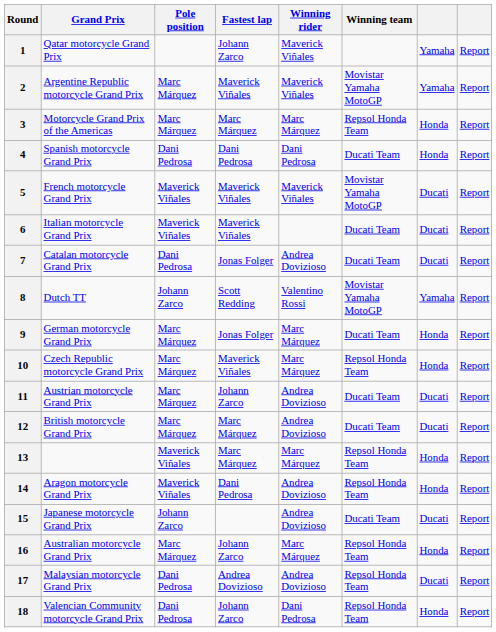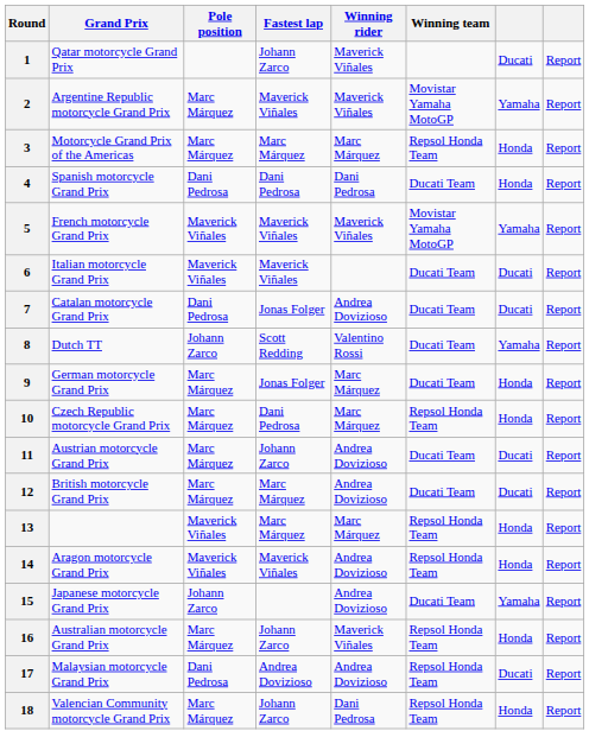1 | column 7: Yamaha -> Ducati
5 | column 7: Ducati -> Yamaha
8 | Winning team: Movistar Yamaha MotoGP -> Ducati Team
10 | Fastest lap: Maverick Viñales -> Dani Pedrosa
14 | Fastest lap: Dani Pedrosa -> Maverick Viñales
15 | column 7: Ducati -> Yamaha
16 | Winning rider: Marc Márquez -> Maverick Viñales
18 | Pole position: Dani Pedrosa -> Marc Márquez
